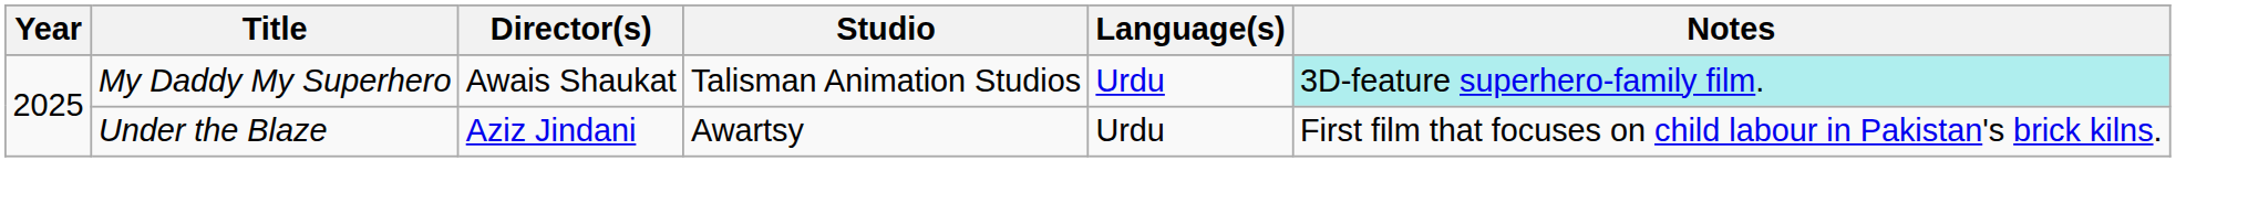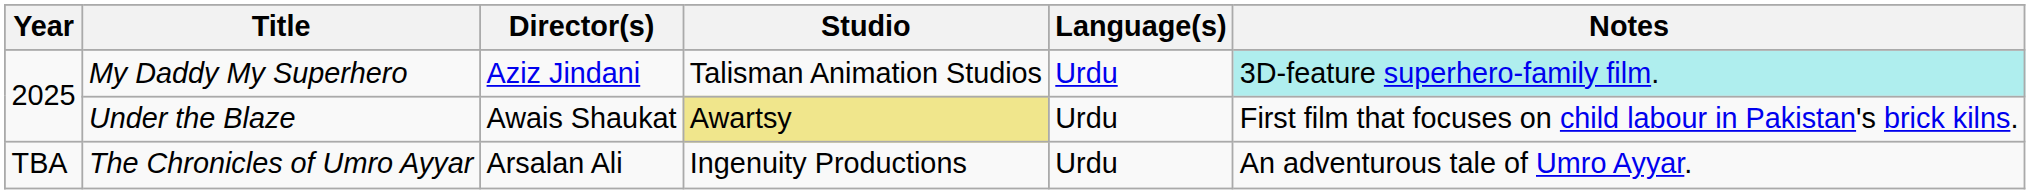My Daddy My Superhero | Director(s): Awais Shaukat -> Aziz Jindani
Under the Blaze | Director(s): Aziz Jindani -> Awais Shaukat
Under the Blaze | Studio: no background -> khaki background
+ row: TBA | The Chronicles of Umro Ayyar | Arsalan Ali | Ingenuity Productions | Urdu | An adventurous tale of Umro Ayyar.
